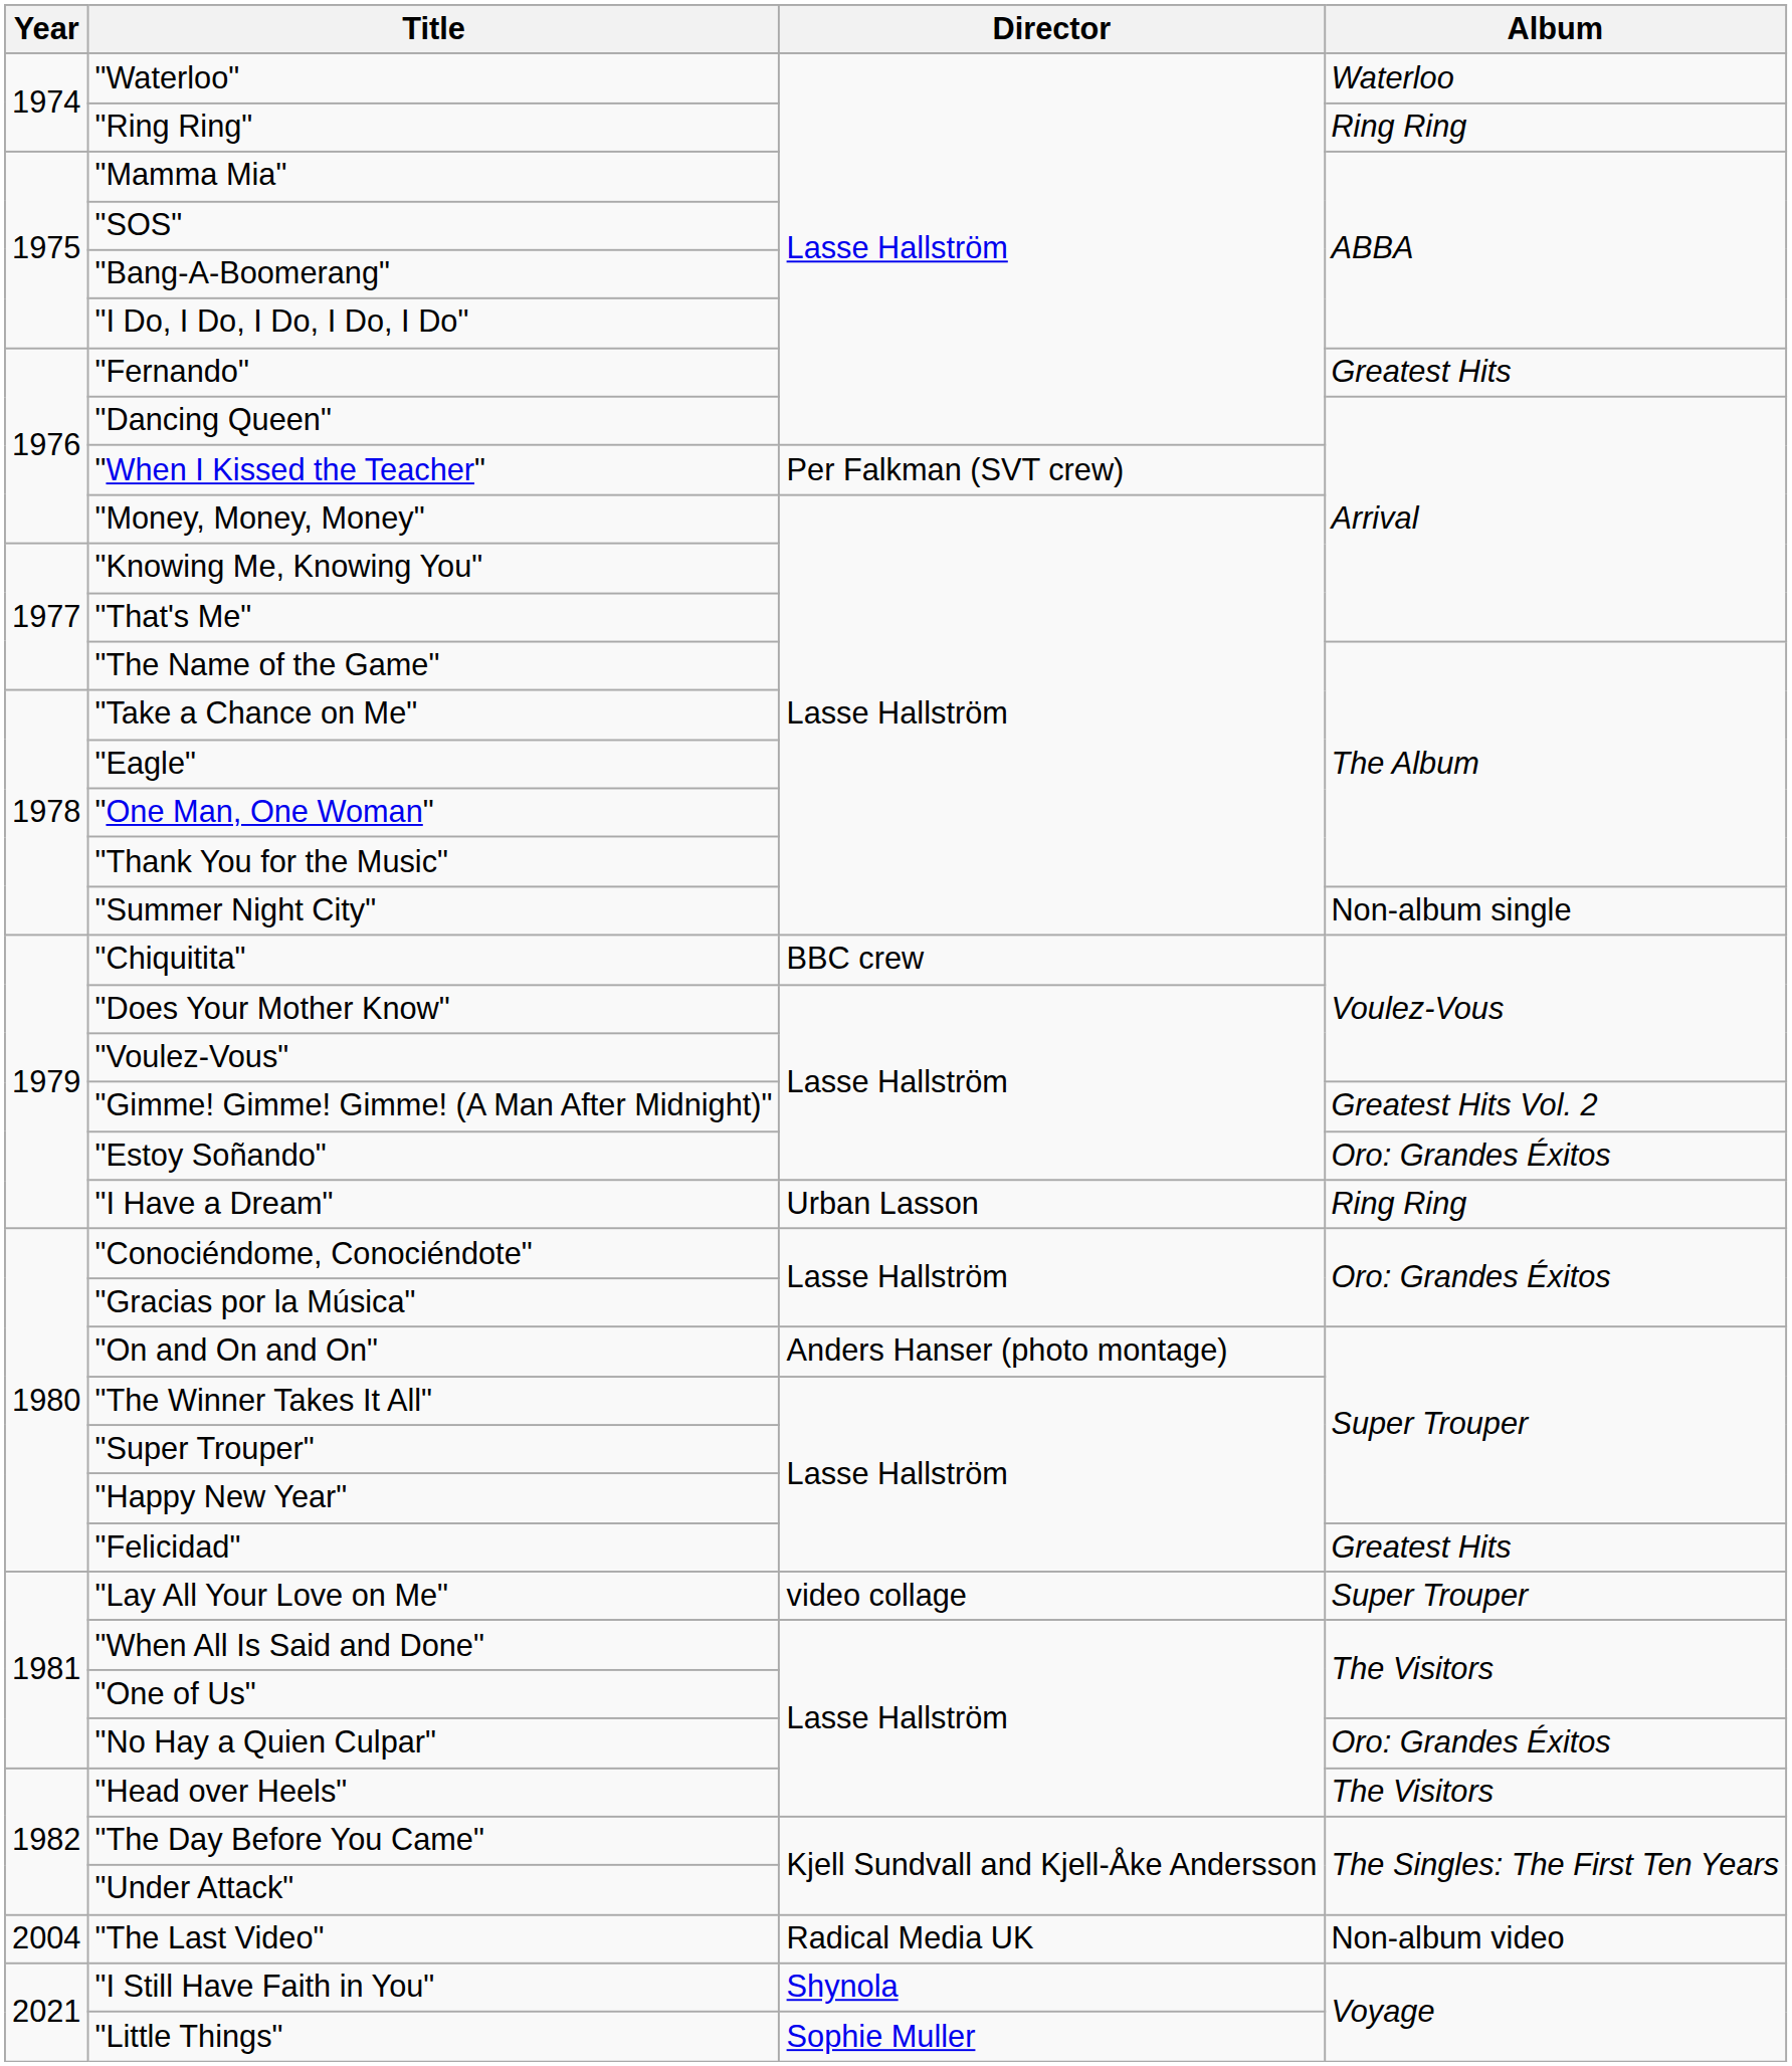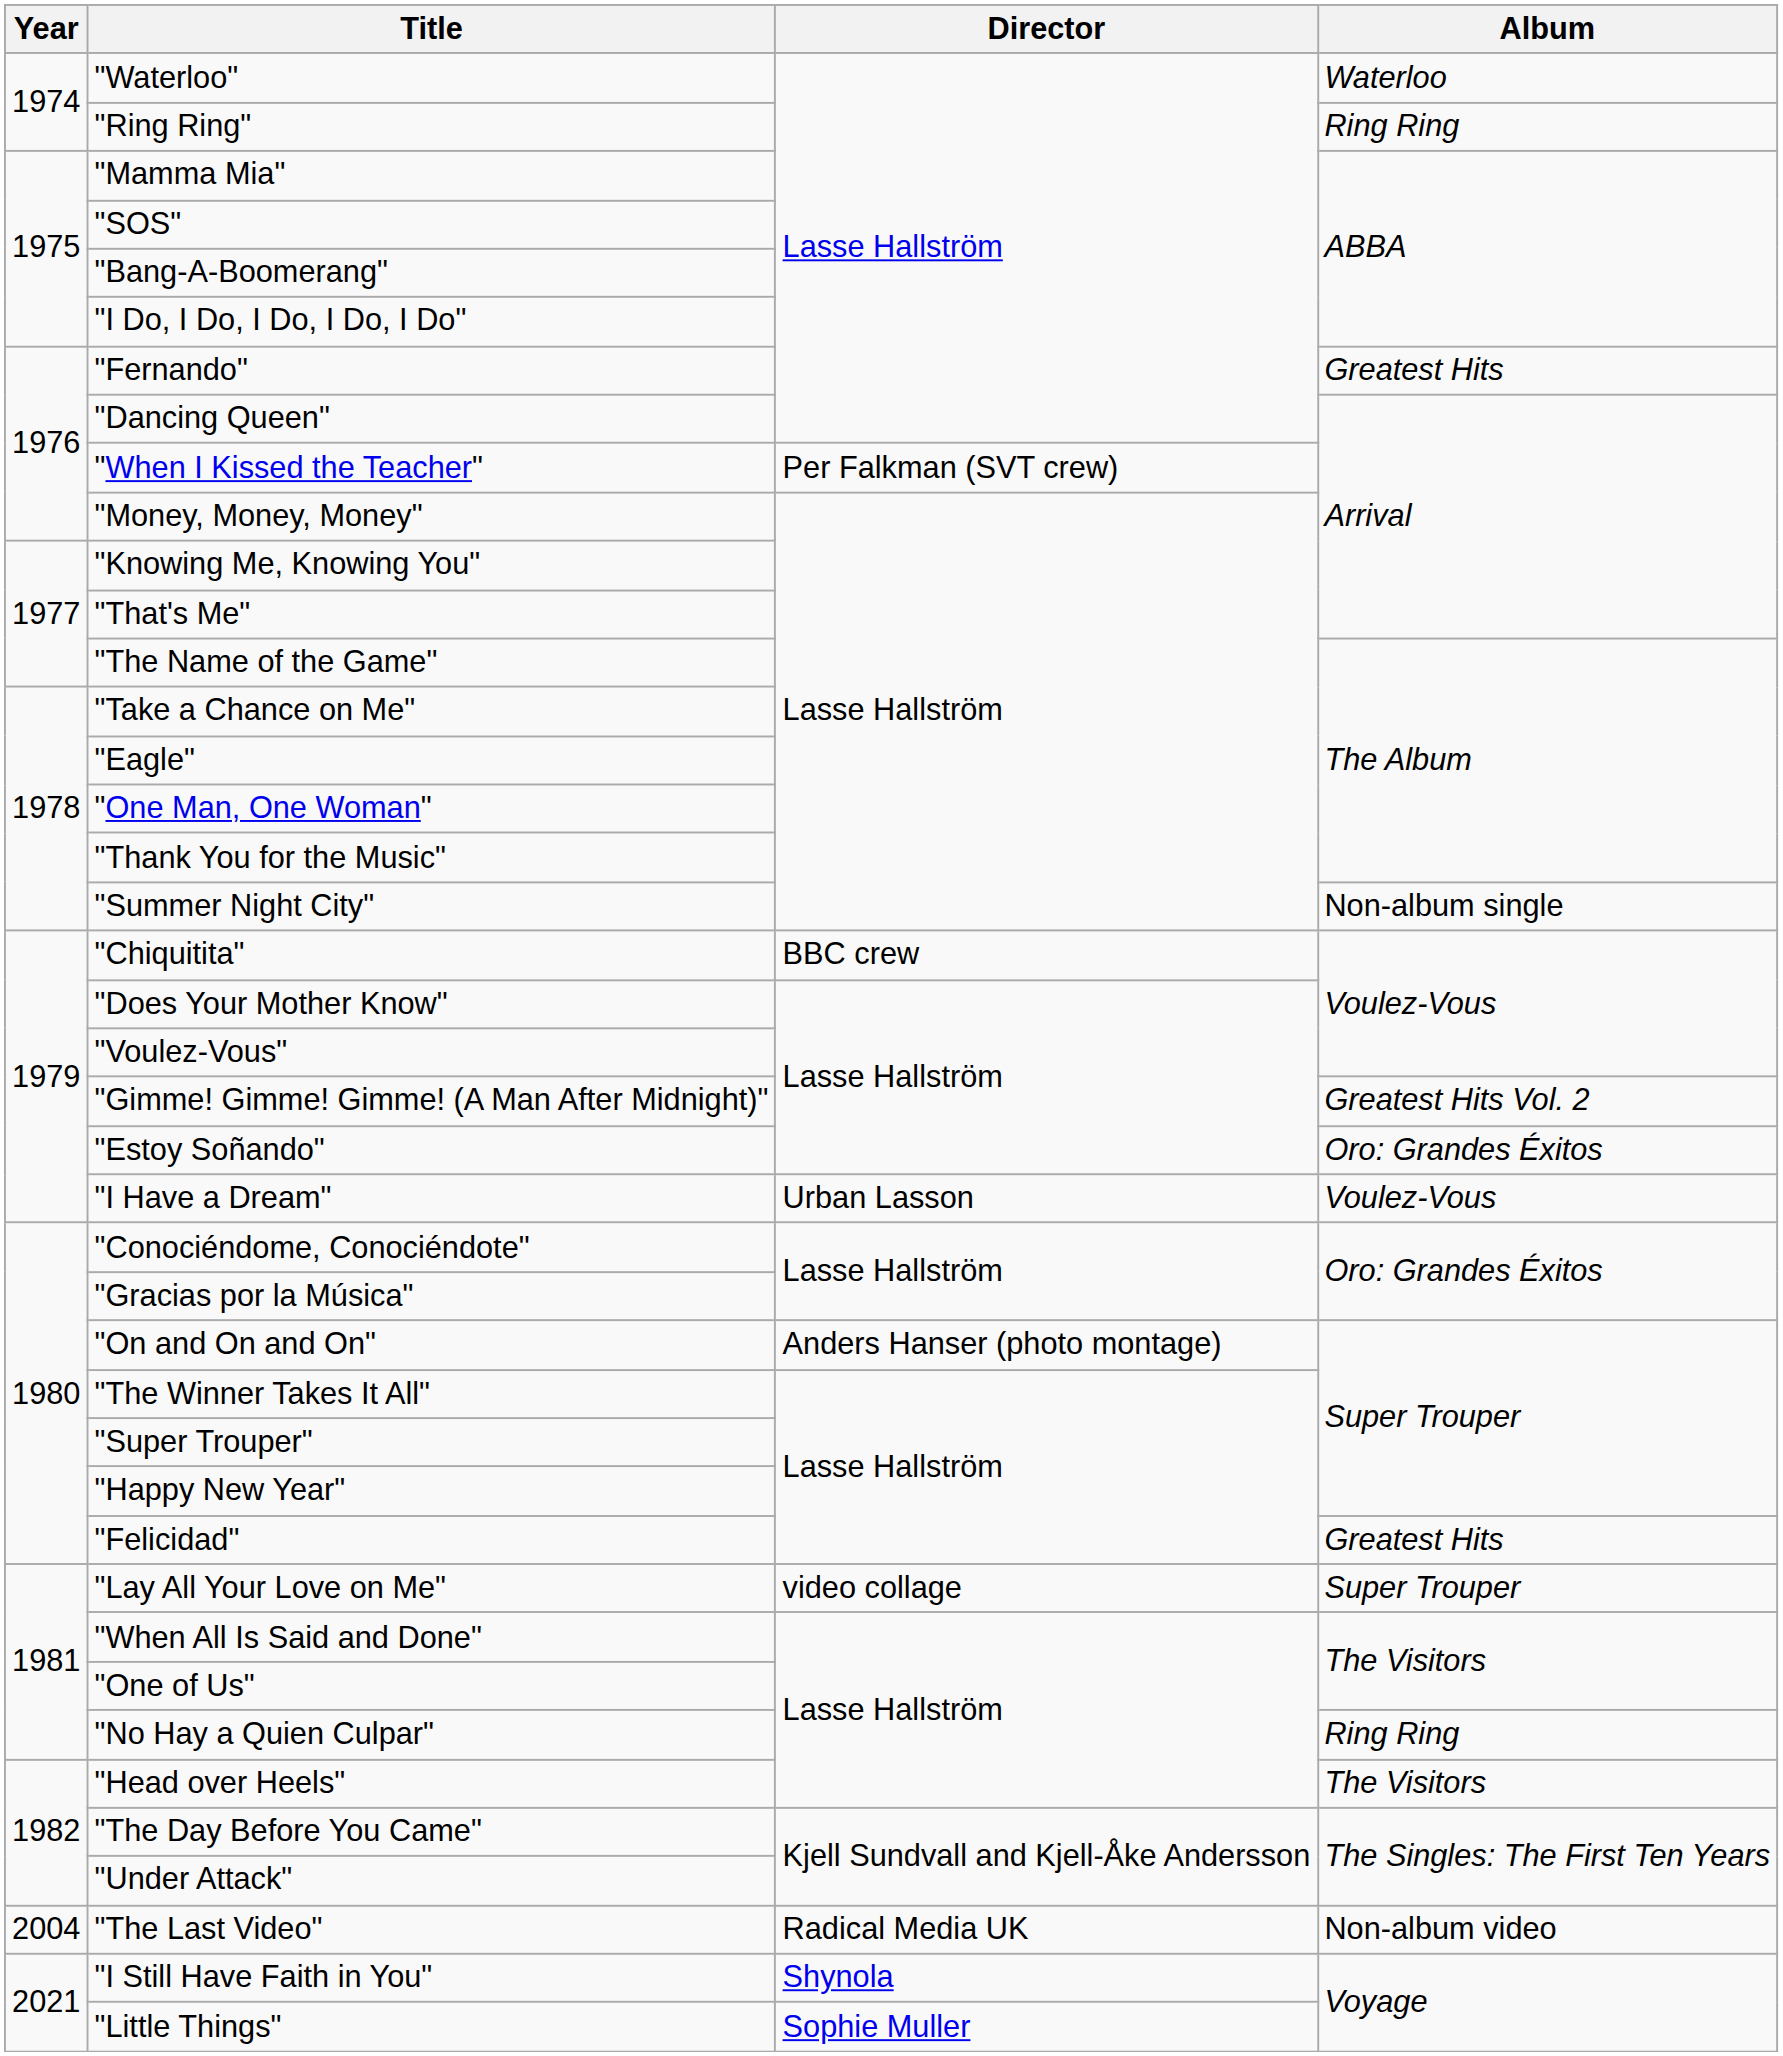"I Have a Dream" | Album: Ring Ring -> Voulez-Vous
"No Hay a Quien Culpar" | Album: Oro: Grandes Éxitos -> Ring Ring
